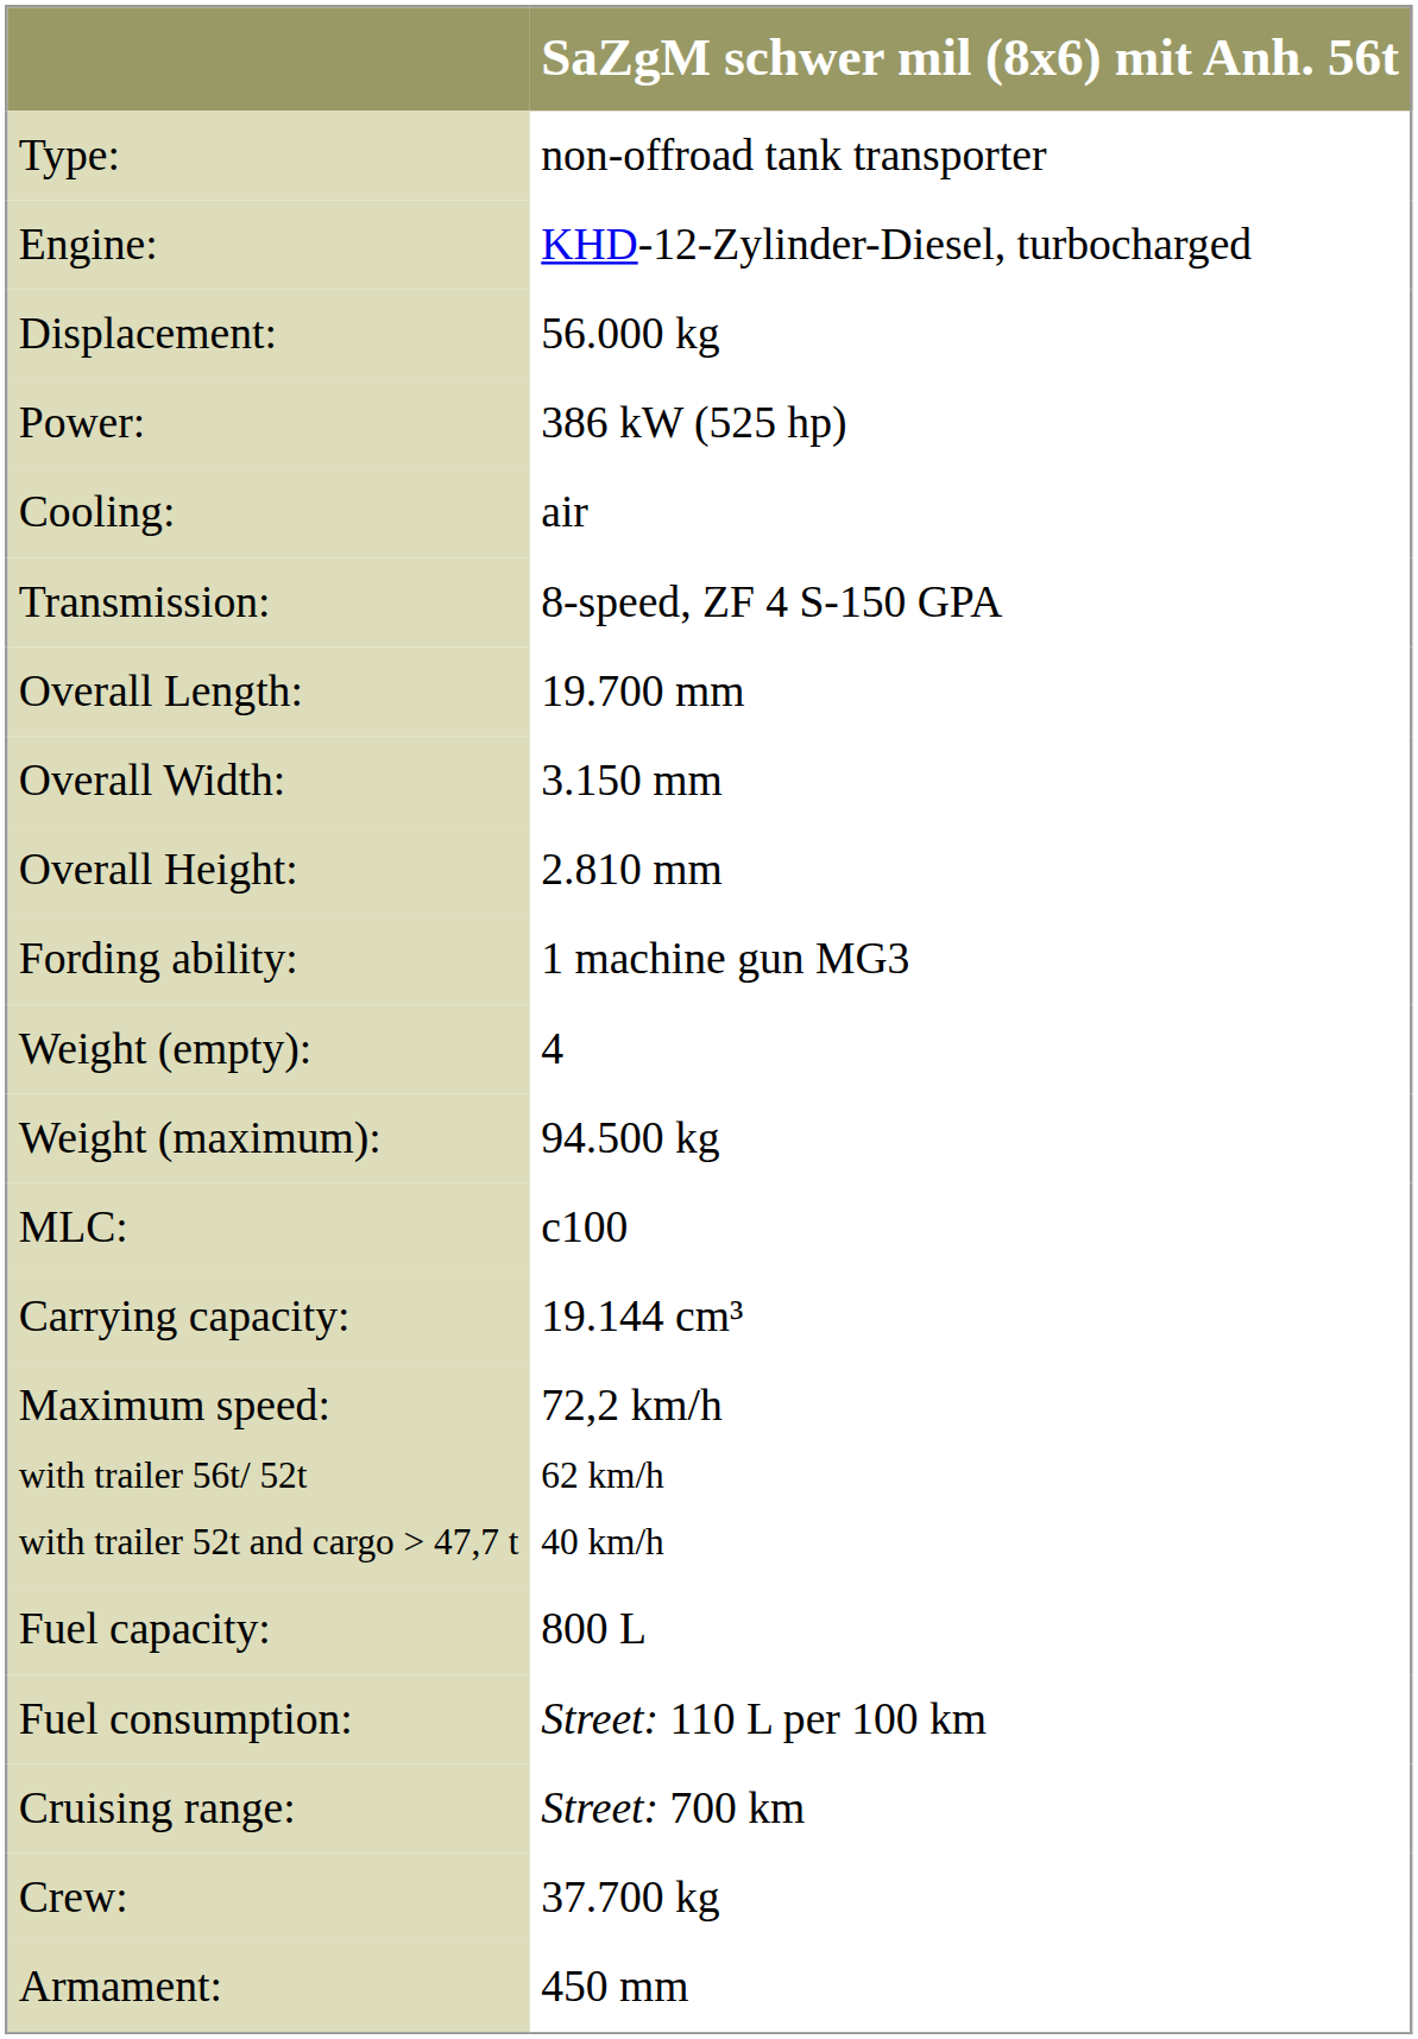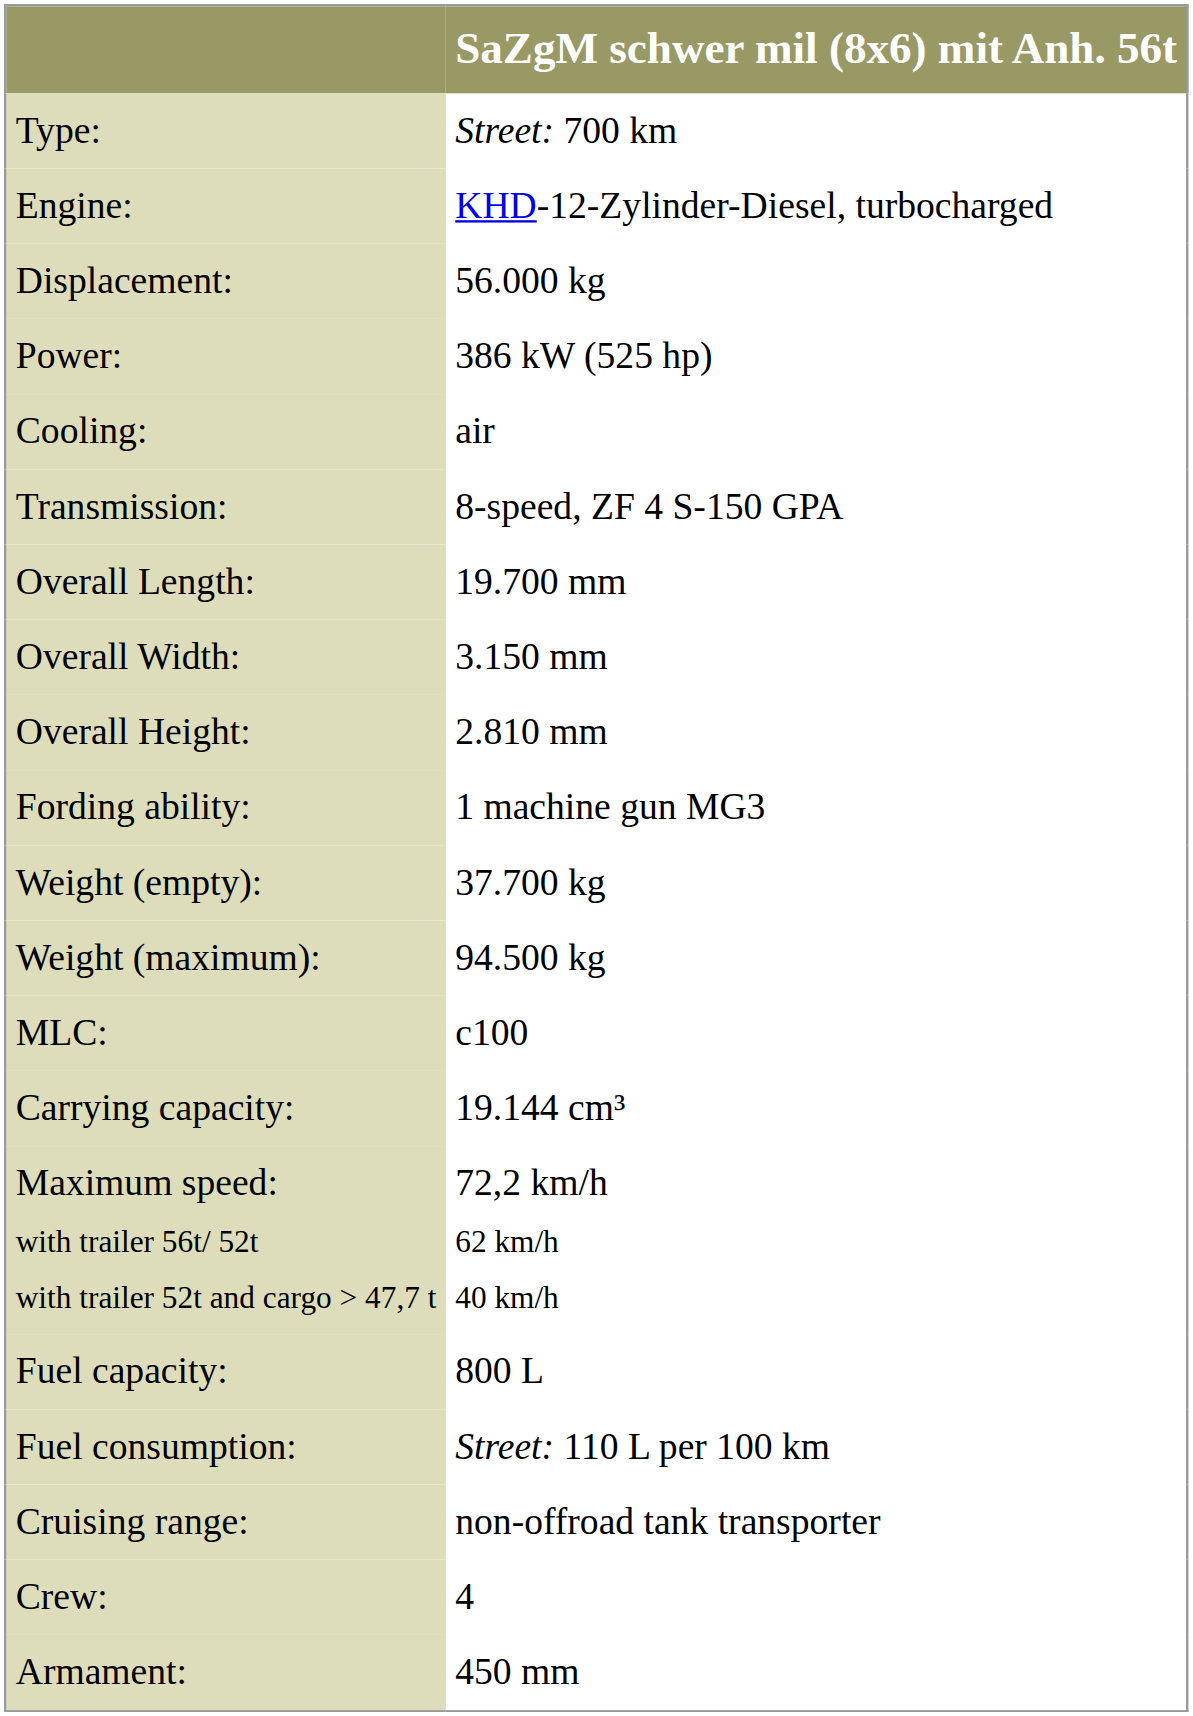Type: | SaZgM schwer mil (8x6) mit Anh. 56t: non-offroad tank transporter -> Street: 700 km
Weight (empty): | SaZgM schwer mil (8x6) mit Anh. 56t: 4 -> 37.700 kg
Cruising range: | SaZgM schwer mil (8x6) mit Anh. 56t: Street: 700 km -> non-offroad tank transporter
Crew: | SaZgM schwer mil (8x6) mit Anh. 56t: 37.700 kg -> 4
